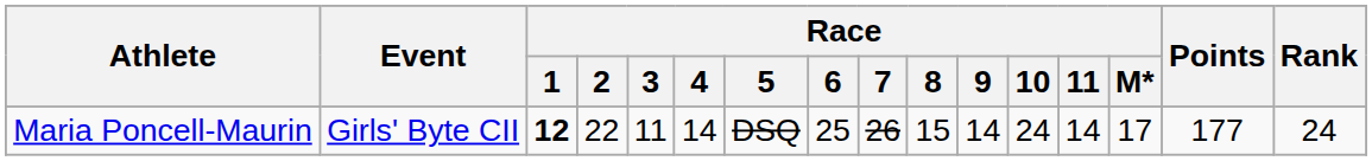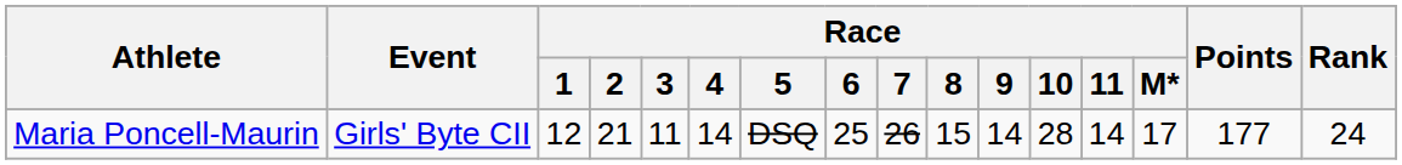Maria Poncell-Maurin | Race / 1: bold -> normal
Maria Poncell-Maurin | Race / 2: 22 -> 21
Maria Poncell-Maurin | Race / 10: 24 -> 28
